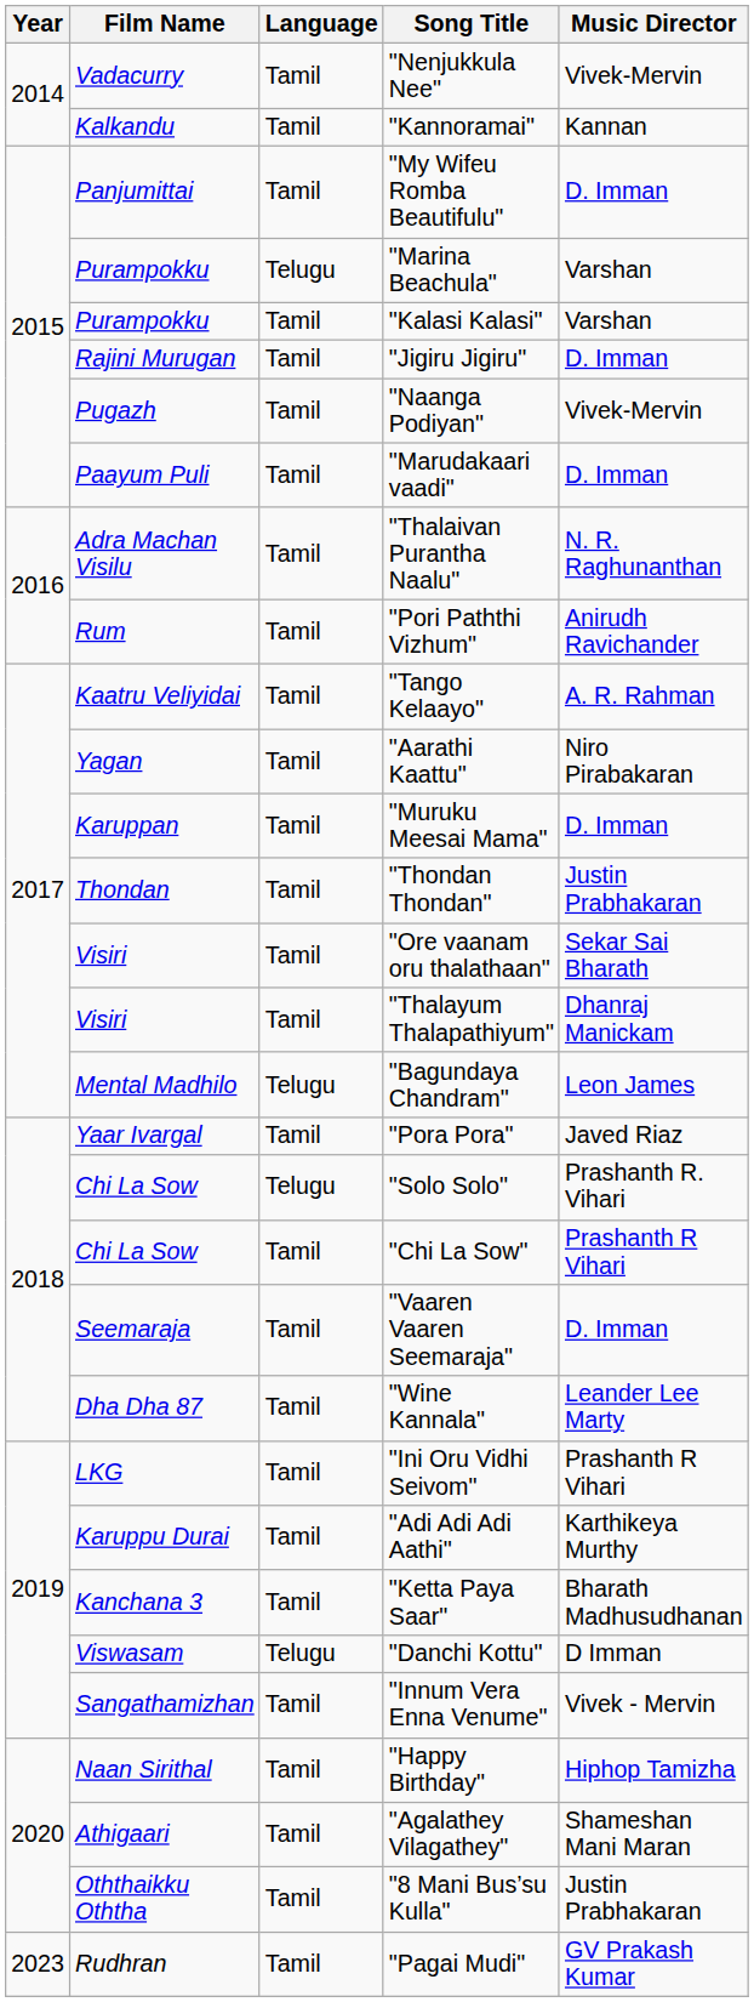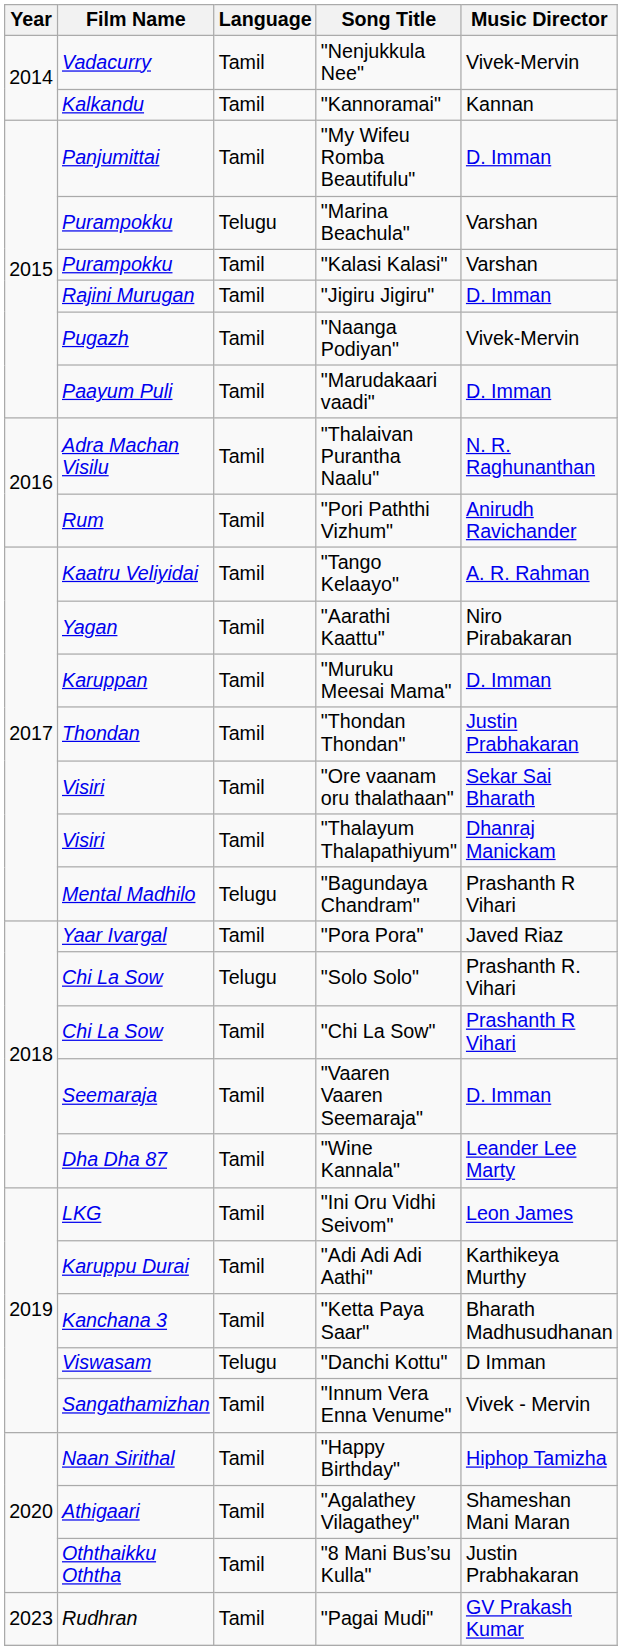"Bagundaya Chandram" | Music Director: Leon James -> Prashanth R Vihari
"Ini Oru Vidhi Seivom" | Music Director: Prashanth R Vihari -> Leon James
